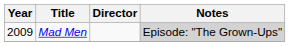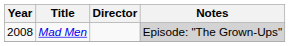Mad Men | Year: 2009 -> 2008
